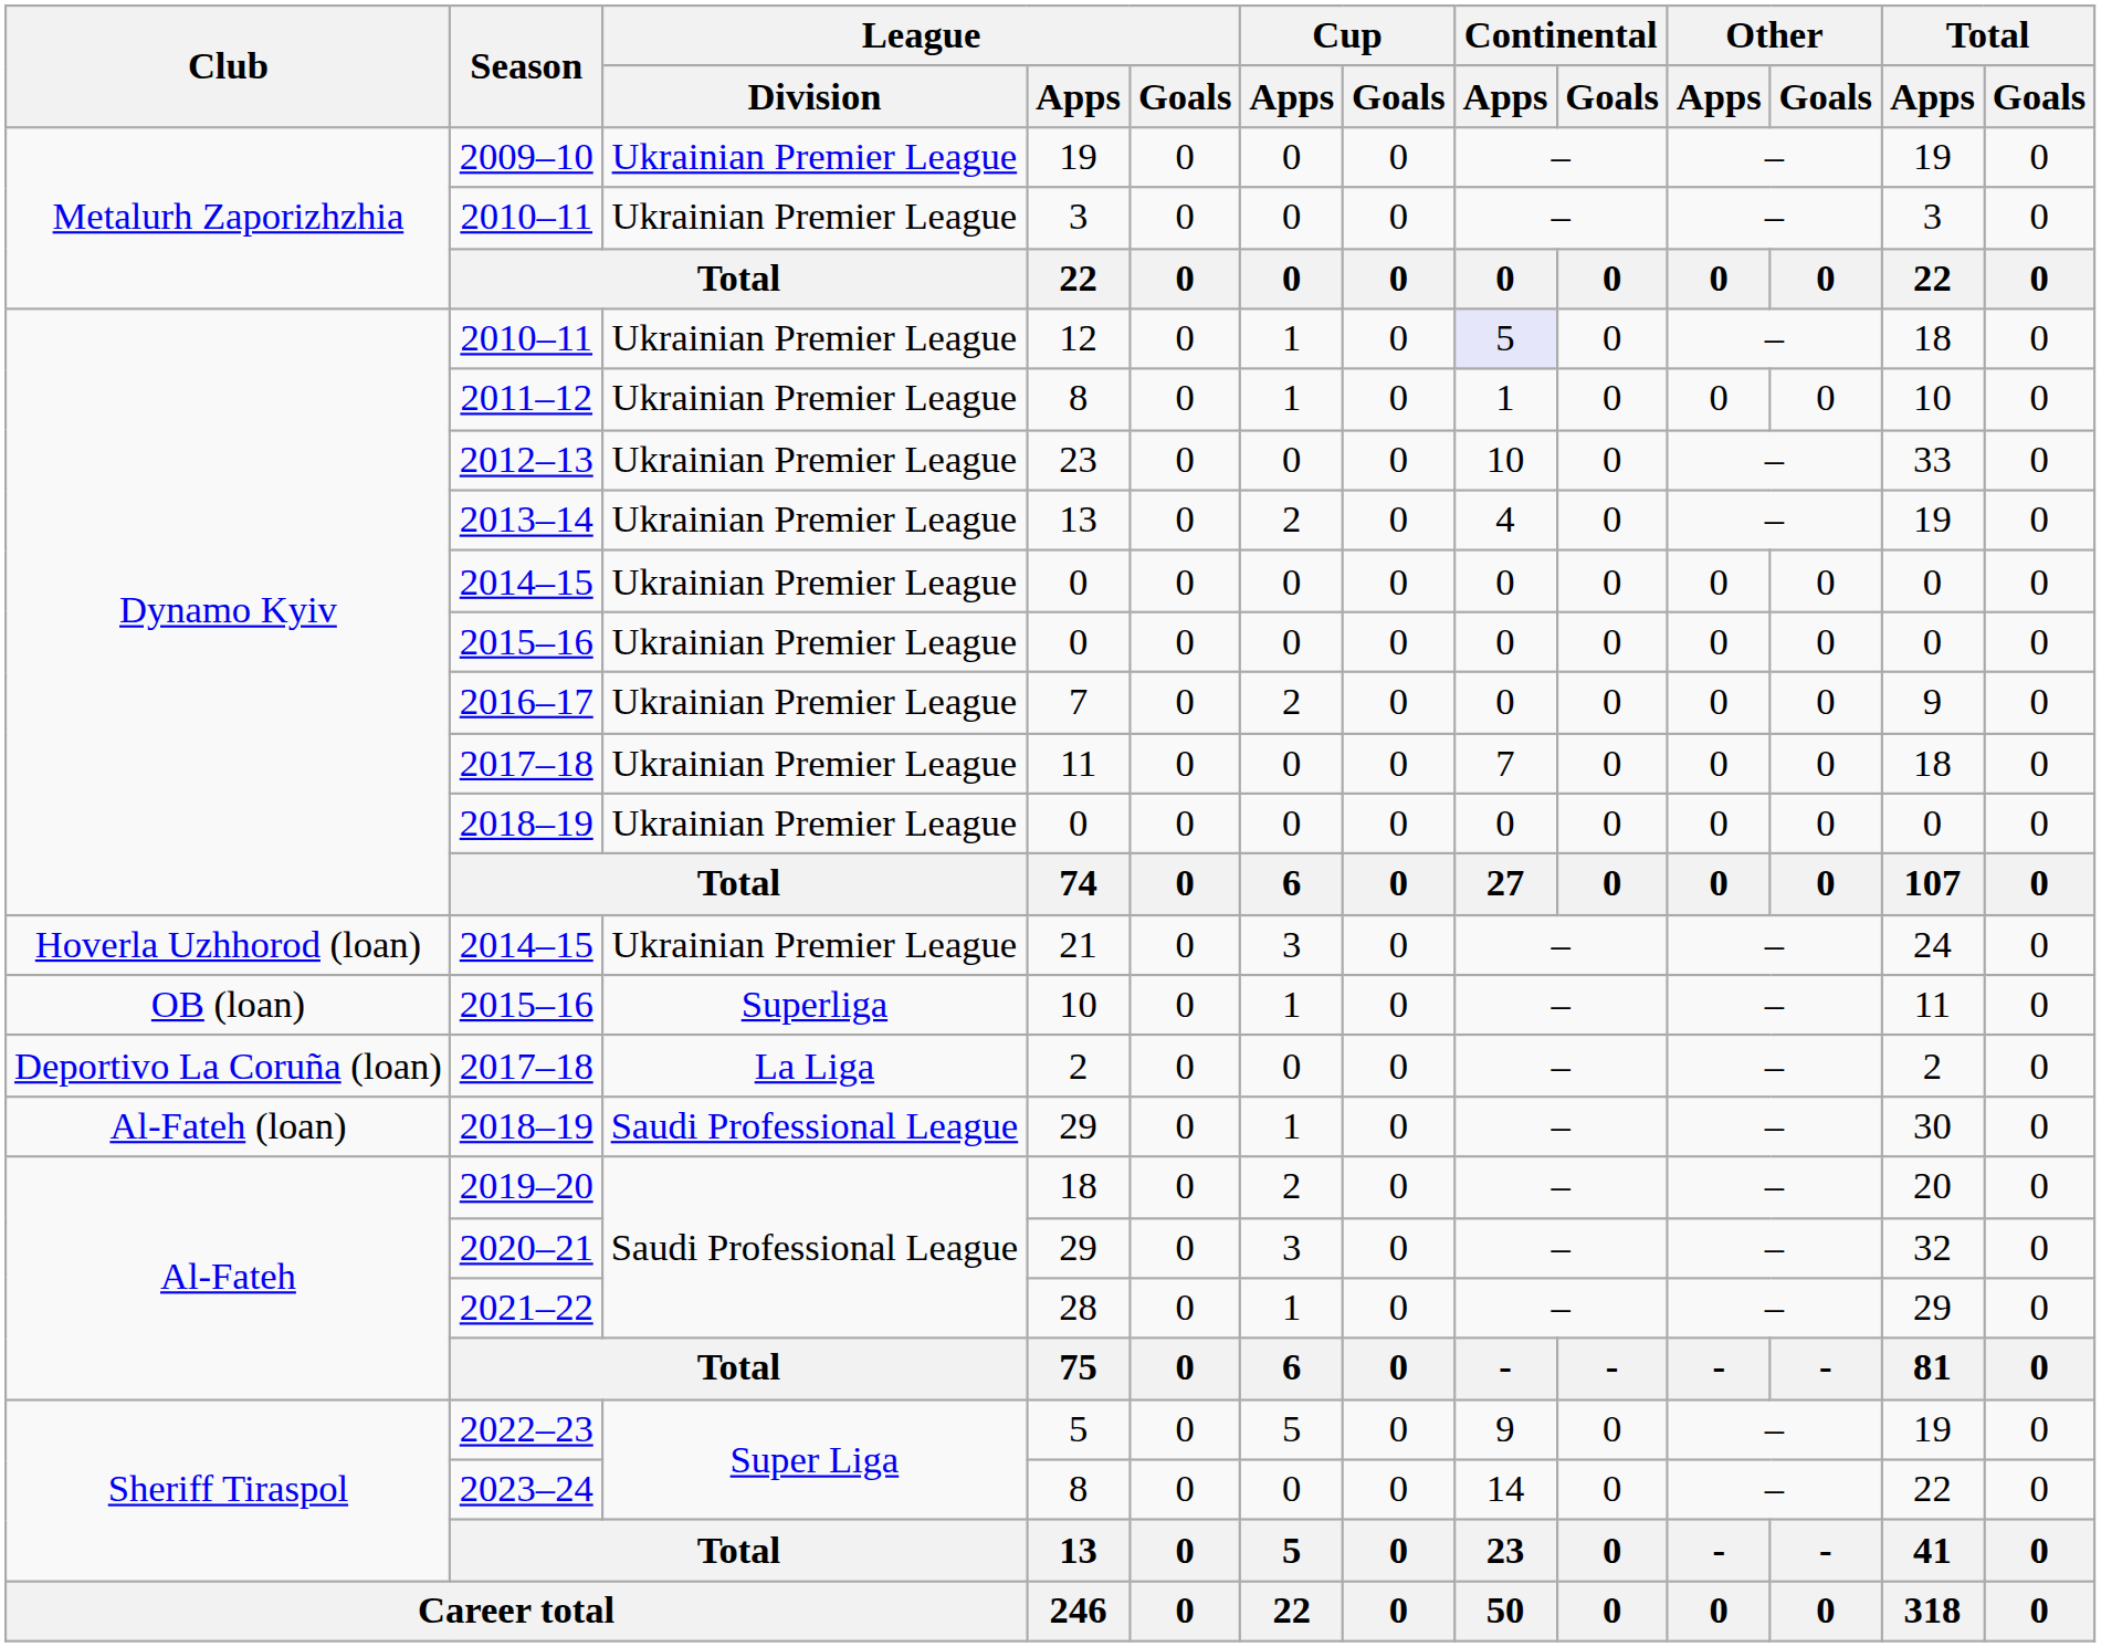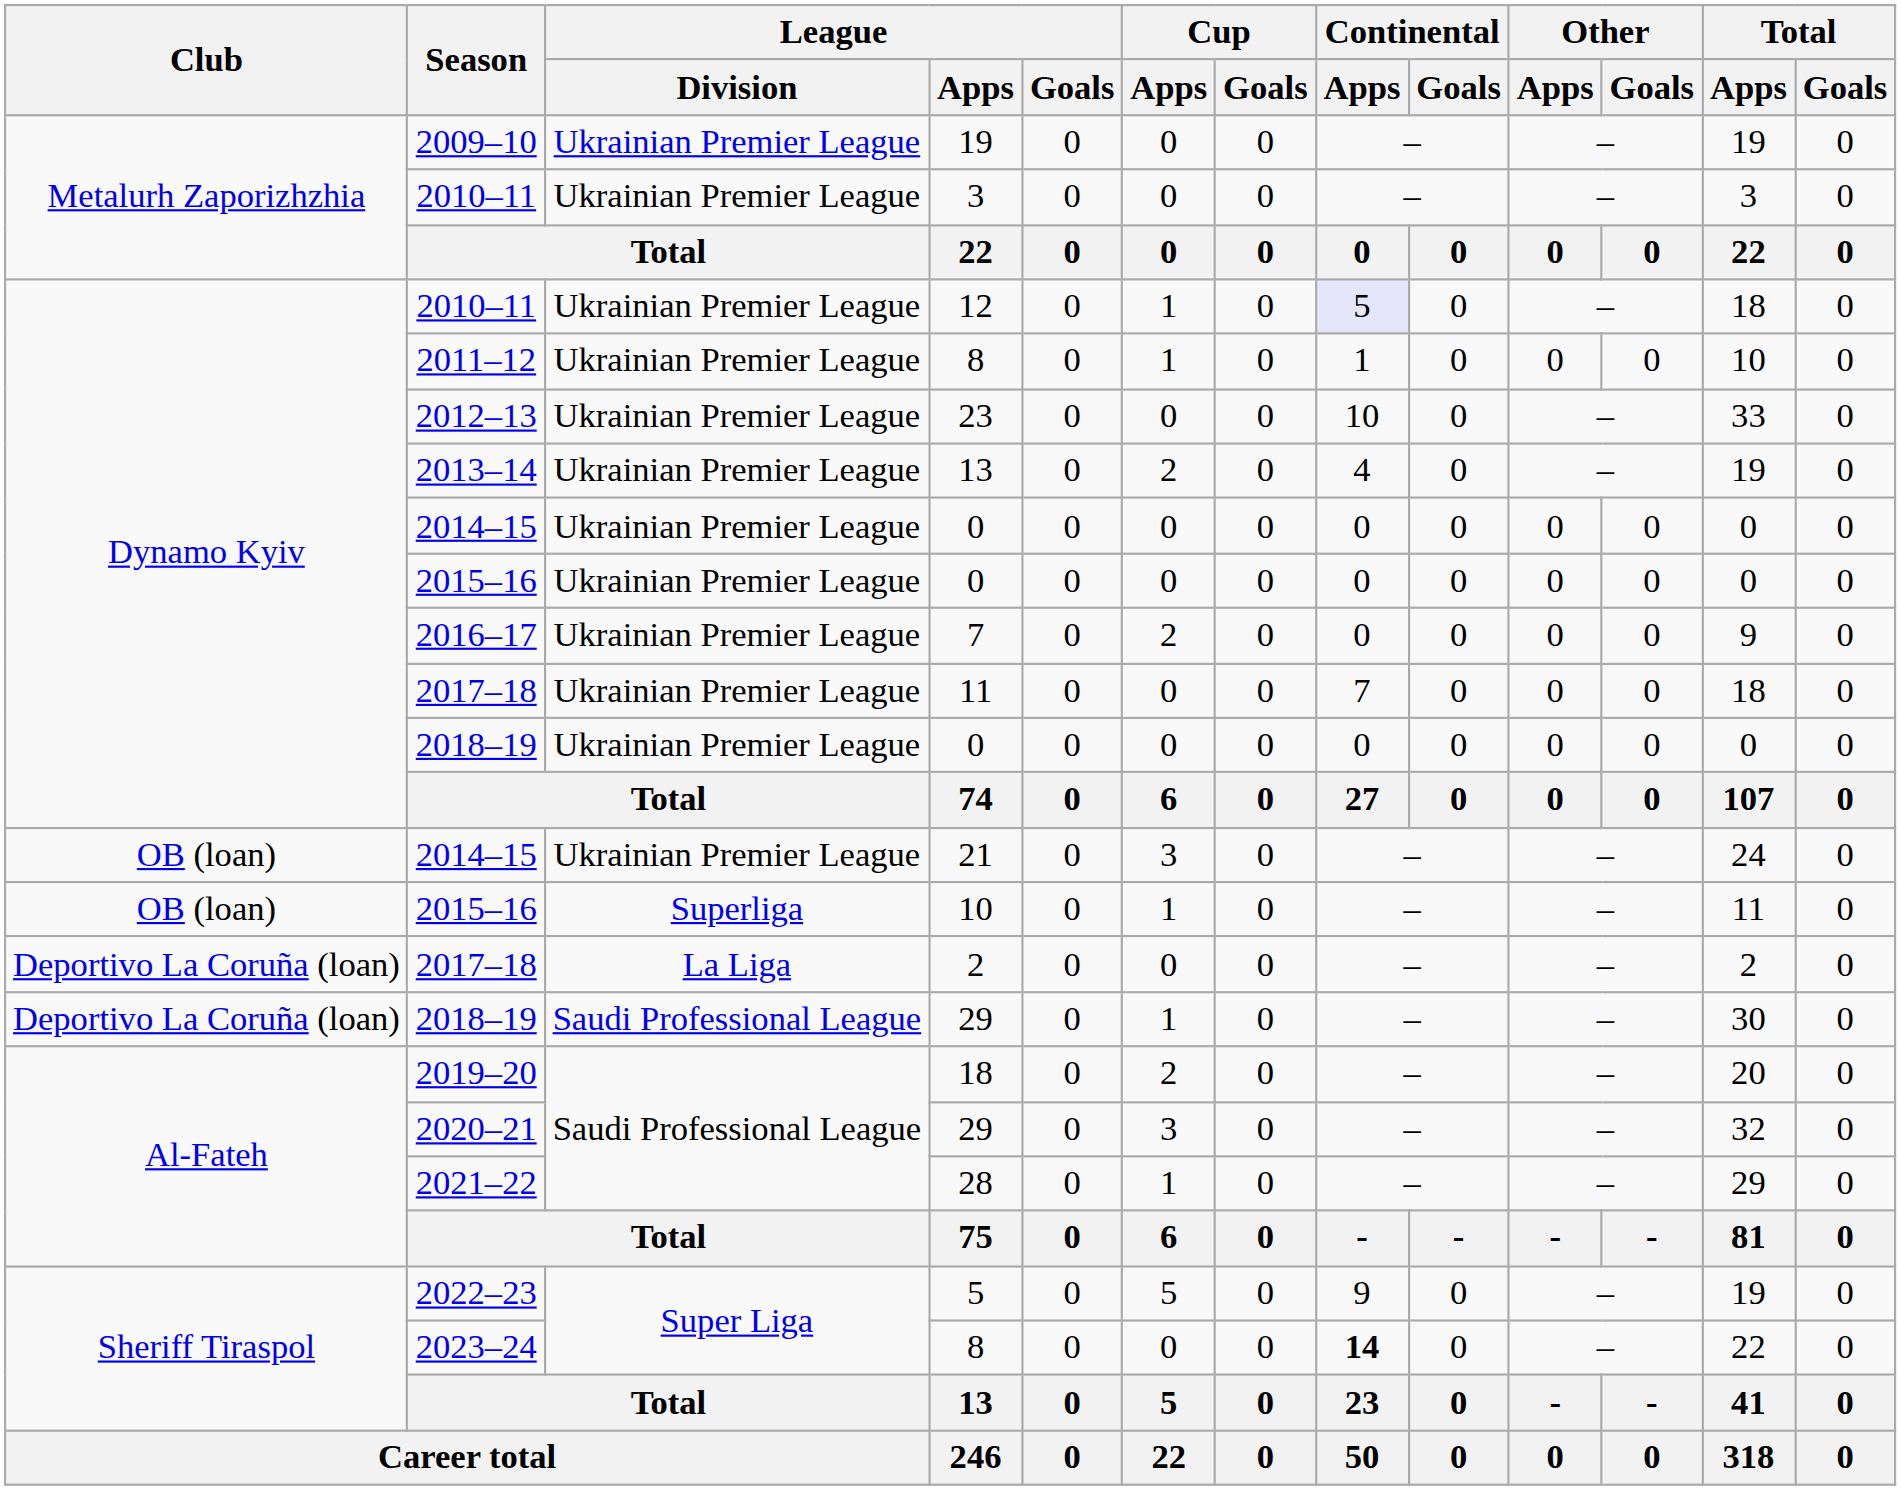21 | Club: Hoverla Uzhhorod (loan) -> OB (loan)
2018–19 / 29 | Club: Al-Fateh (loan) -> Deportivo La Coruña (loan)
2023–24 / 8 | Continental / Apps: normal -> bold
